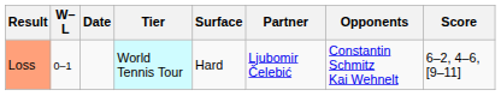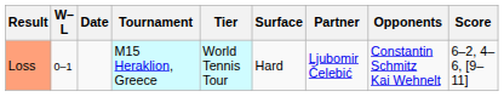+ column: Tournament | M15 Heraklion, Greece
